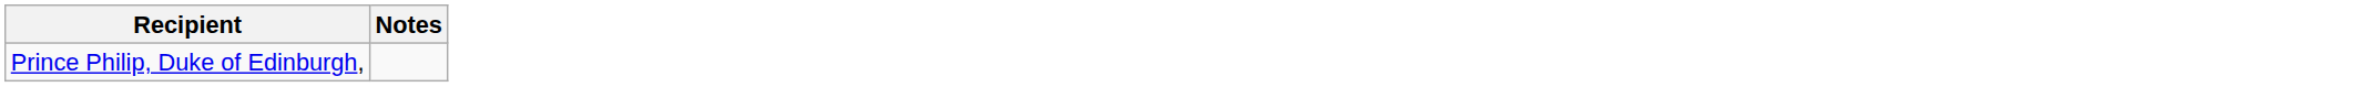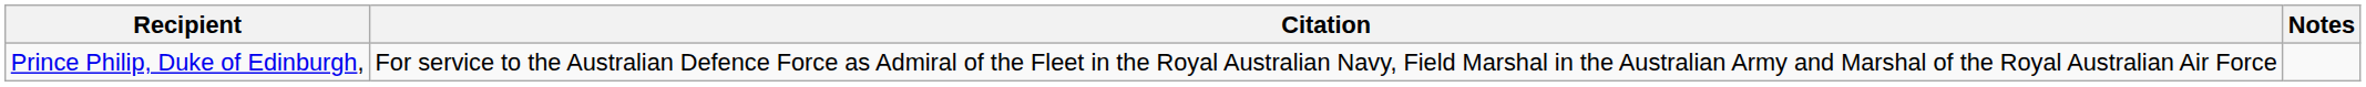+ column: Citation | For service to the Australian Defence Force as Admiral of the Fleet in the Royal Australian Navy, Field Marshal in the Australian Army and Marshal of the Royal Australian Air Force
